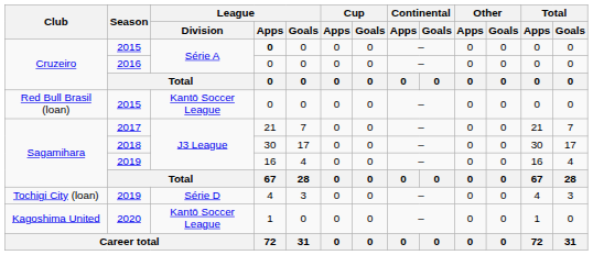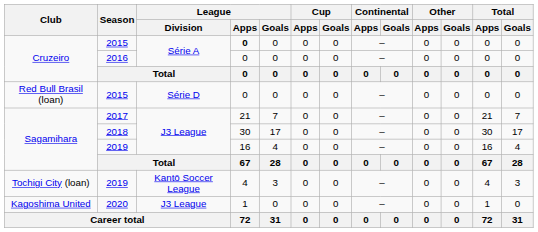Red Bull Brasil (loan) / 2015 | League / Division: Kantō Soccer League -> Série D
Tochigi City (loan) / 2019 | League / Division: Série D -> Kantō Soccer League
2020 | League / Division: Kantō Soccer League -> J3 League
